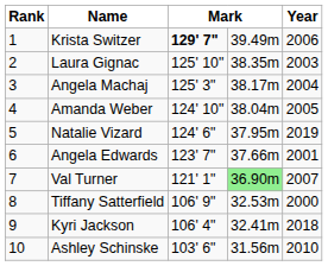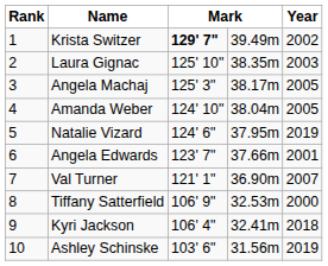Krista Switzer | Year: 2006 -> 2002
Angela Machaj | Year: 2004 -> 2005
Val Turner | column 4: lightgreen background -> no background
Ashley Schinske | Year: 2010 -> 2019
